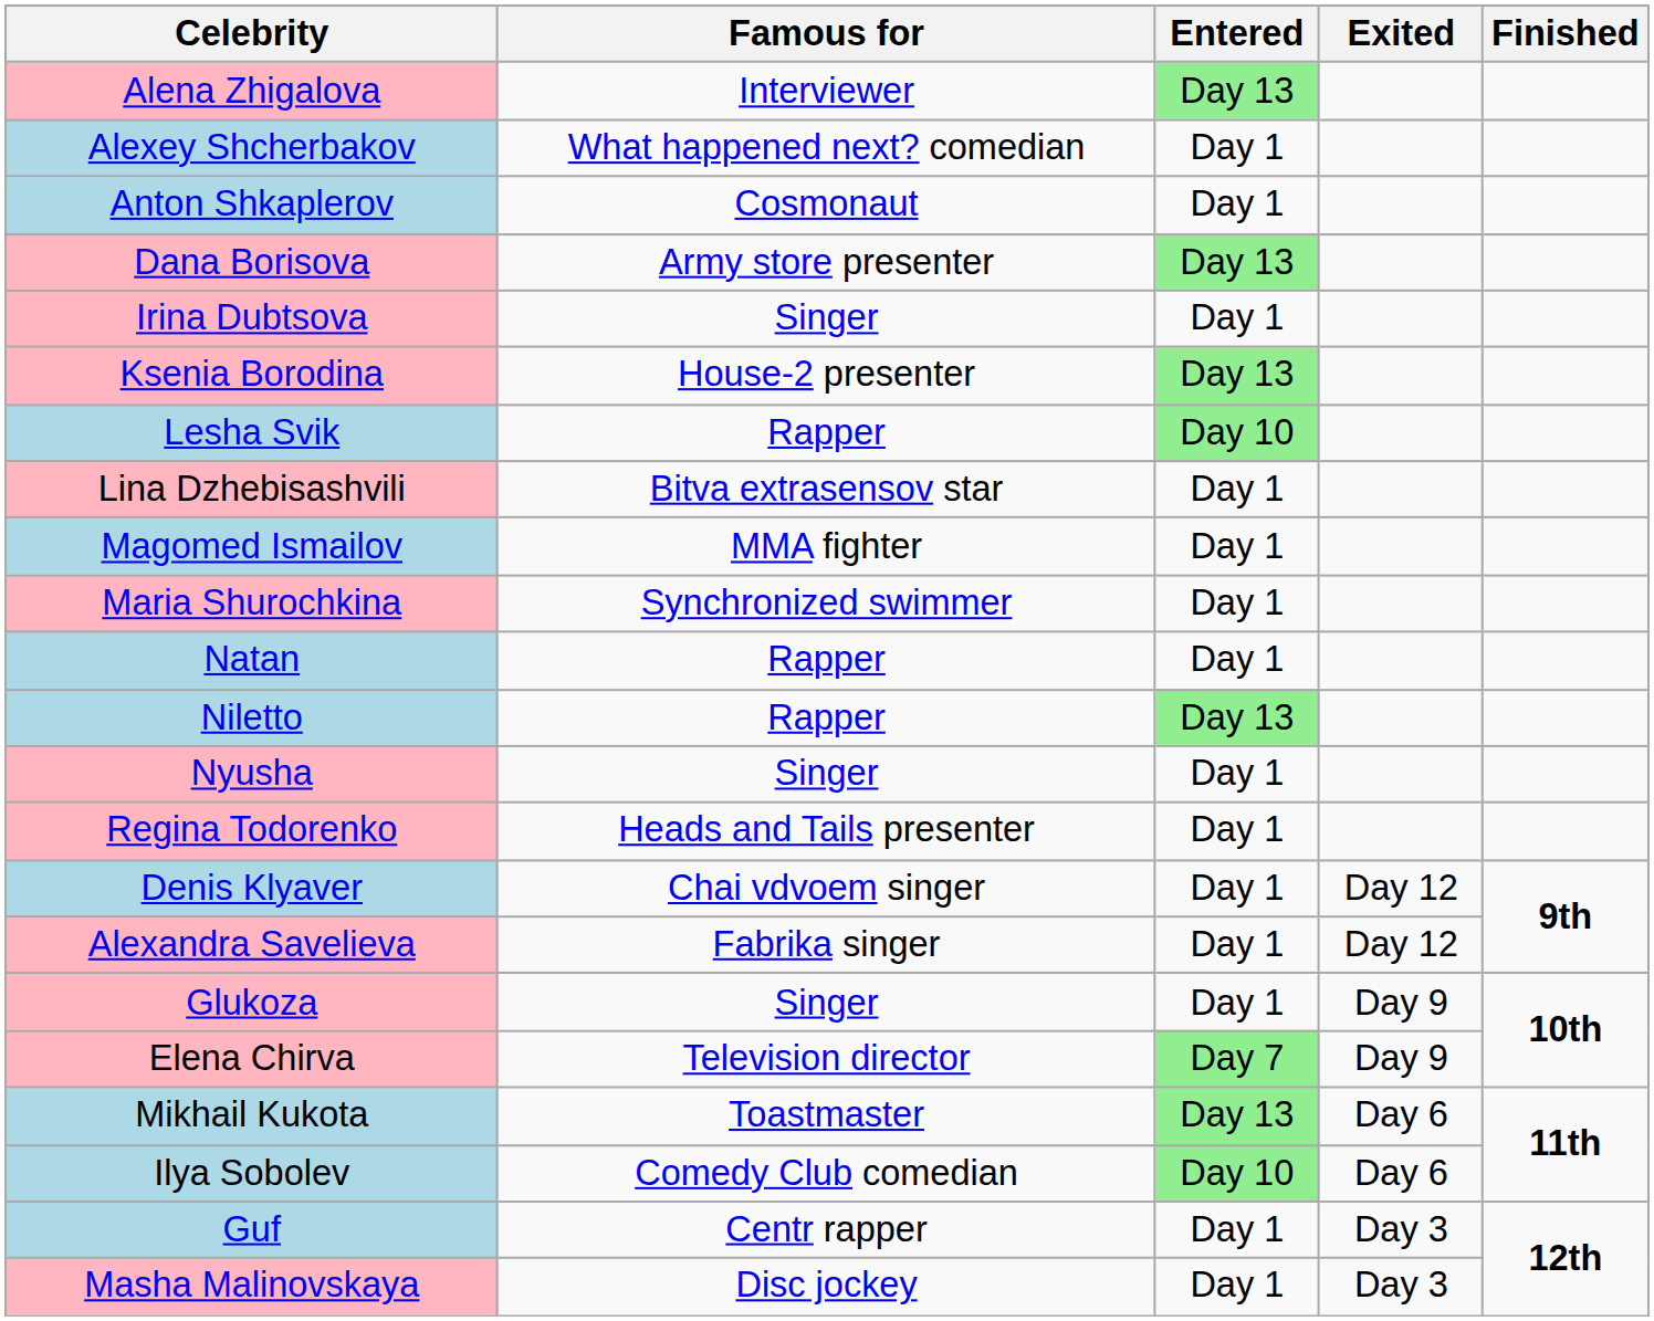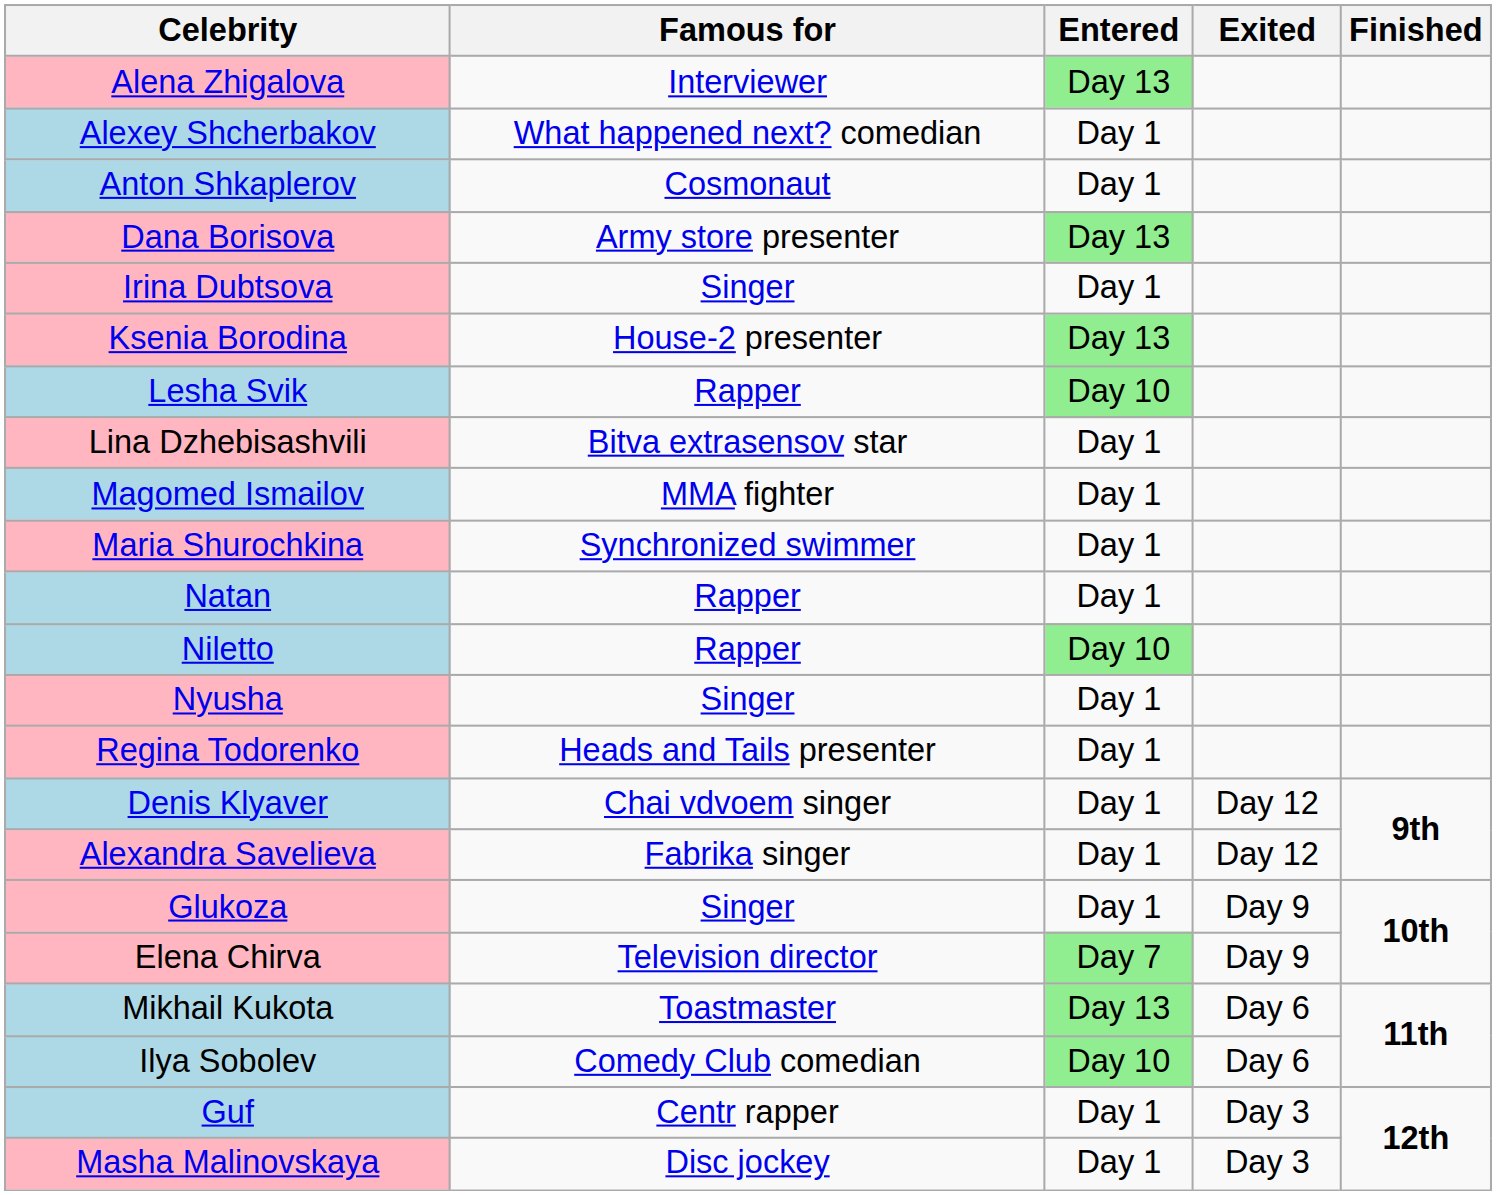Niletto | Entered: Day 13 -> Day 10
